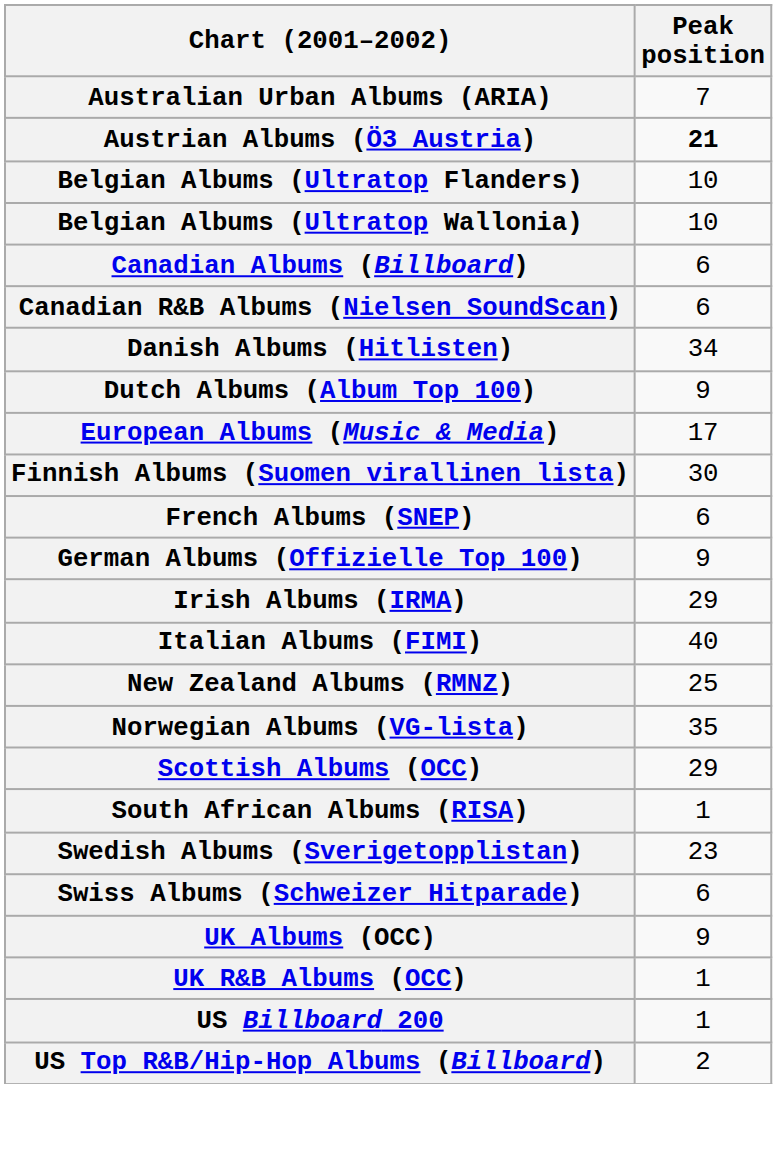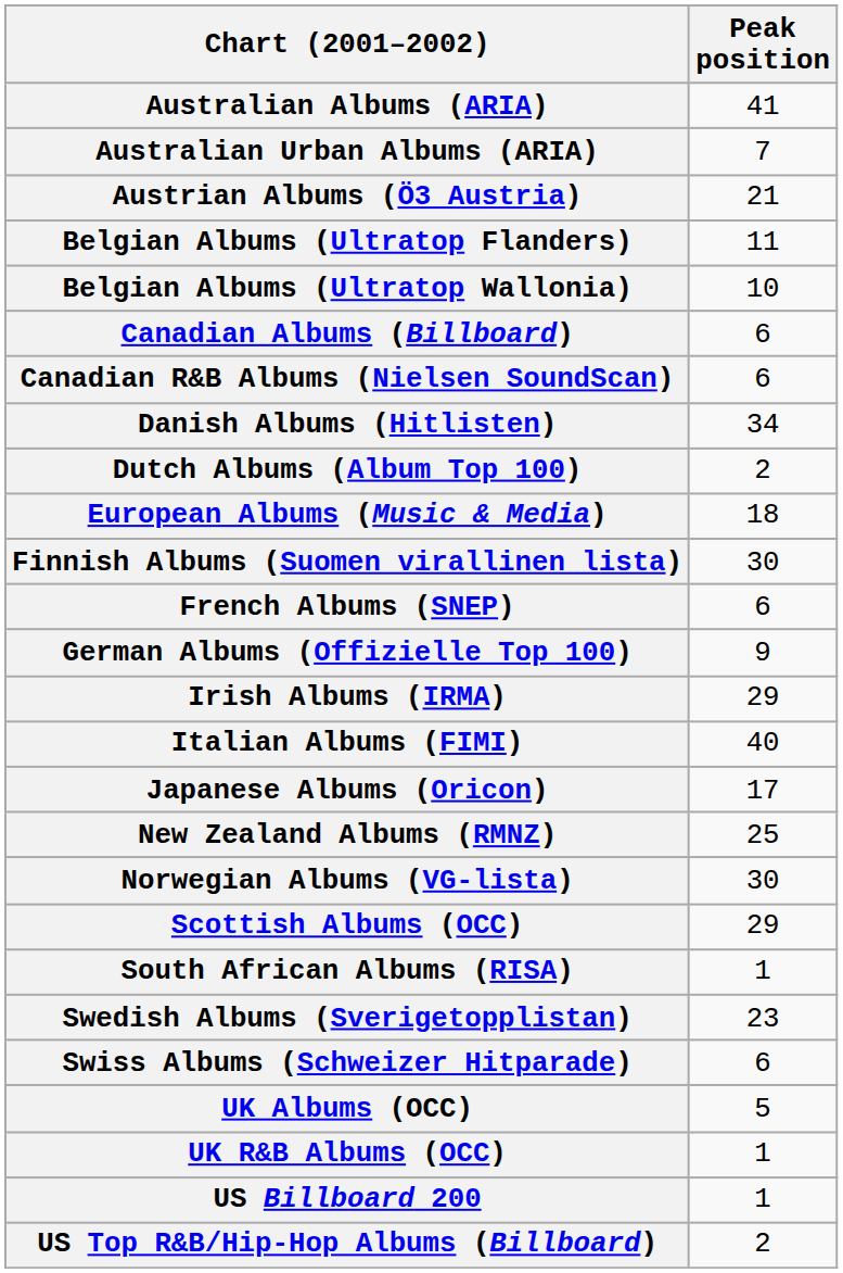+ row: Australian Albums (ARIA) | 41
Austrian Albums (Ö3 Austria) | Peak position: bold -> normal
Belgian Albums (Ultratop Flanders) | Peak position: 10 -> 11
Dutch Albums (Album Top 100) | Peak position: 9 -> 2
European Albums (Music & Media) | Peak position: 17 -> 18
+ row: Japanese Albums (Oricon) | 17
Norwegian Albums (VG-lista) | Peak position: 35 -> 30
UK Albums (OCC) | Peak position: 9 -> 5
